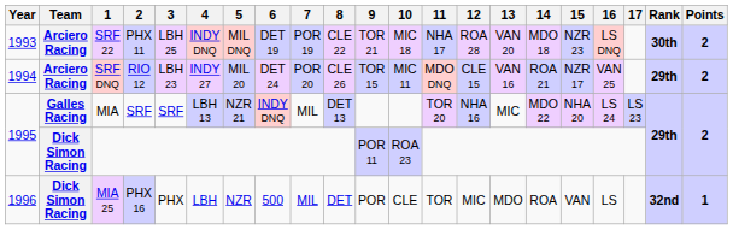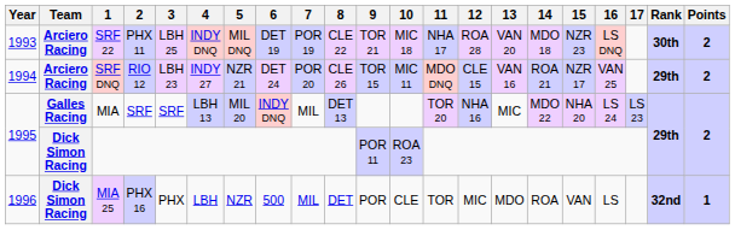SRF DNQ | 5: MIL 20 -> NZR 21
MIA | 5: NZR 21 -> MIL 20
